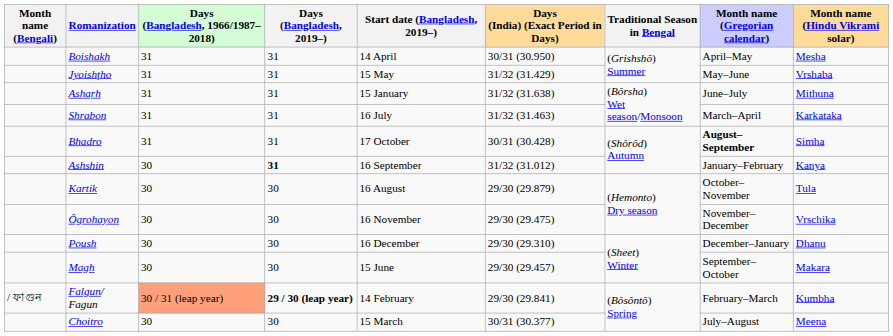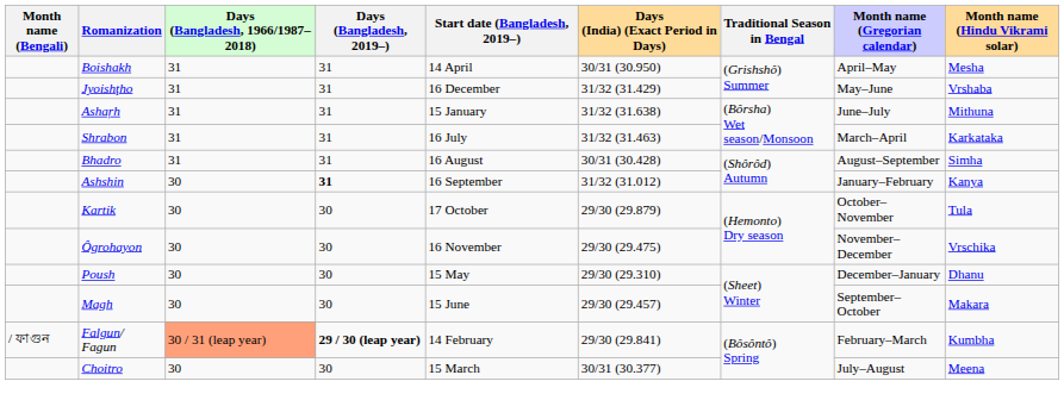Jyoishţho | Start date (Bangladesh, 2019–): 15 May -> 16 December
Bhadro | Start date (Bangladesh, 2019–): 17 October -> 16 August
Bhadro | Month name (Gregorian calendar): bold -> normal
Kartik | Start date (Bangladesh, 2019–): 16 August -> 17 October
Poush | Start date (Bangladesh, 2019–): 16 December -> 15 May
